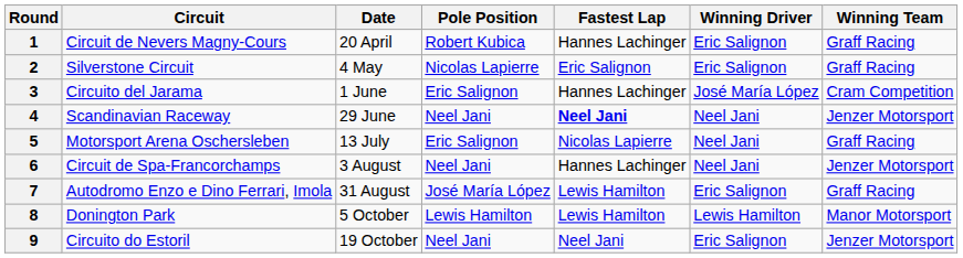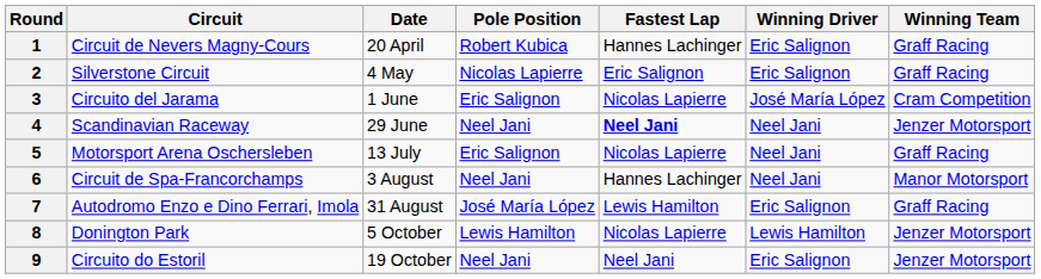3 | Fastest Lap: Hannes Lachinger -> Nicolas Lapierre
6 | Winning Team: Jenzer Motorsport -> Manor Motorsport
8 | Fastest Lap: Lewis Hamilton -> Nicolas Lapierre
8 | Winning Team: Manor Motorsport -> Jenzer Motorsport
